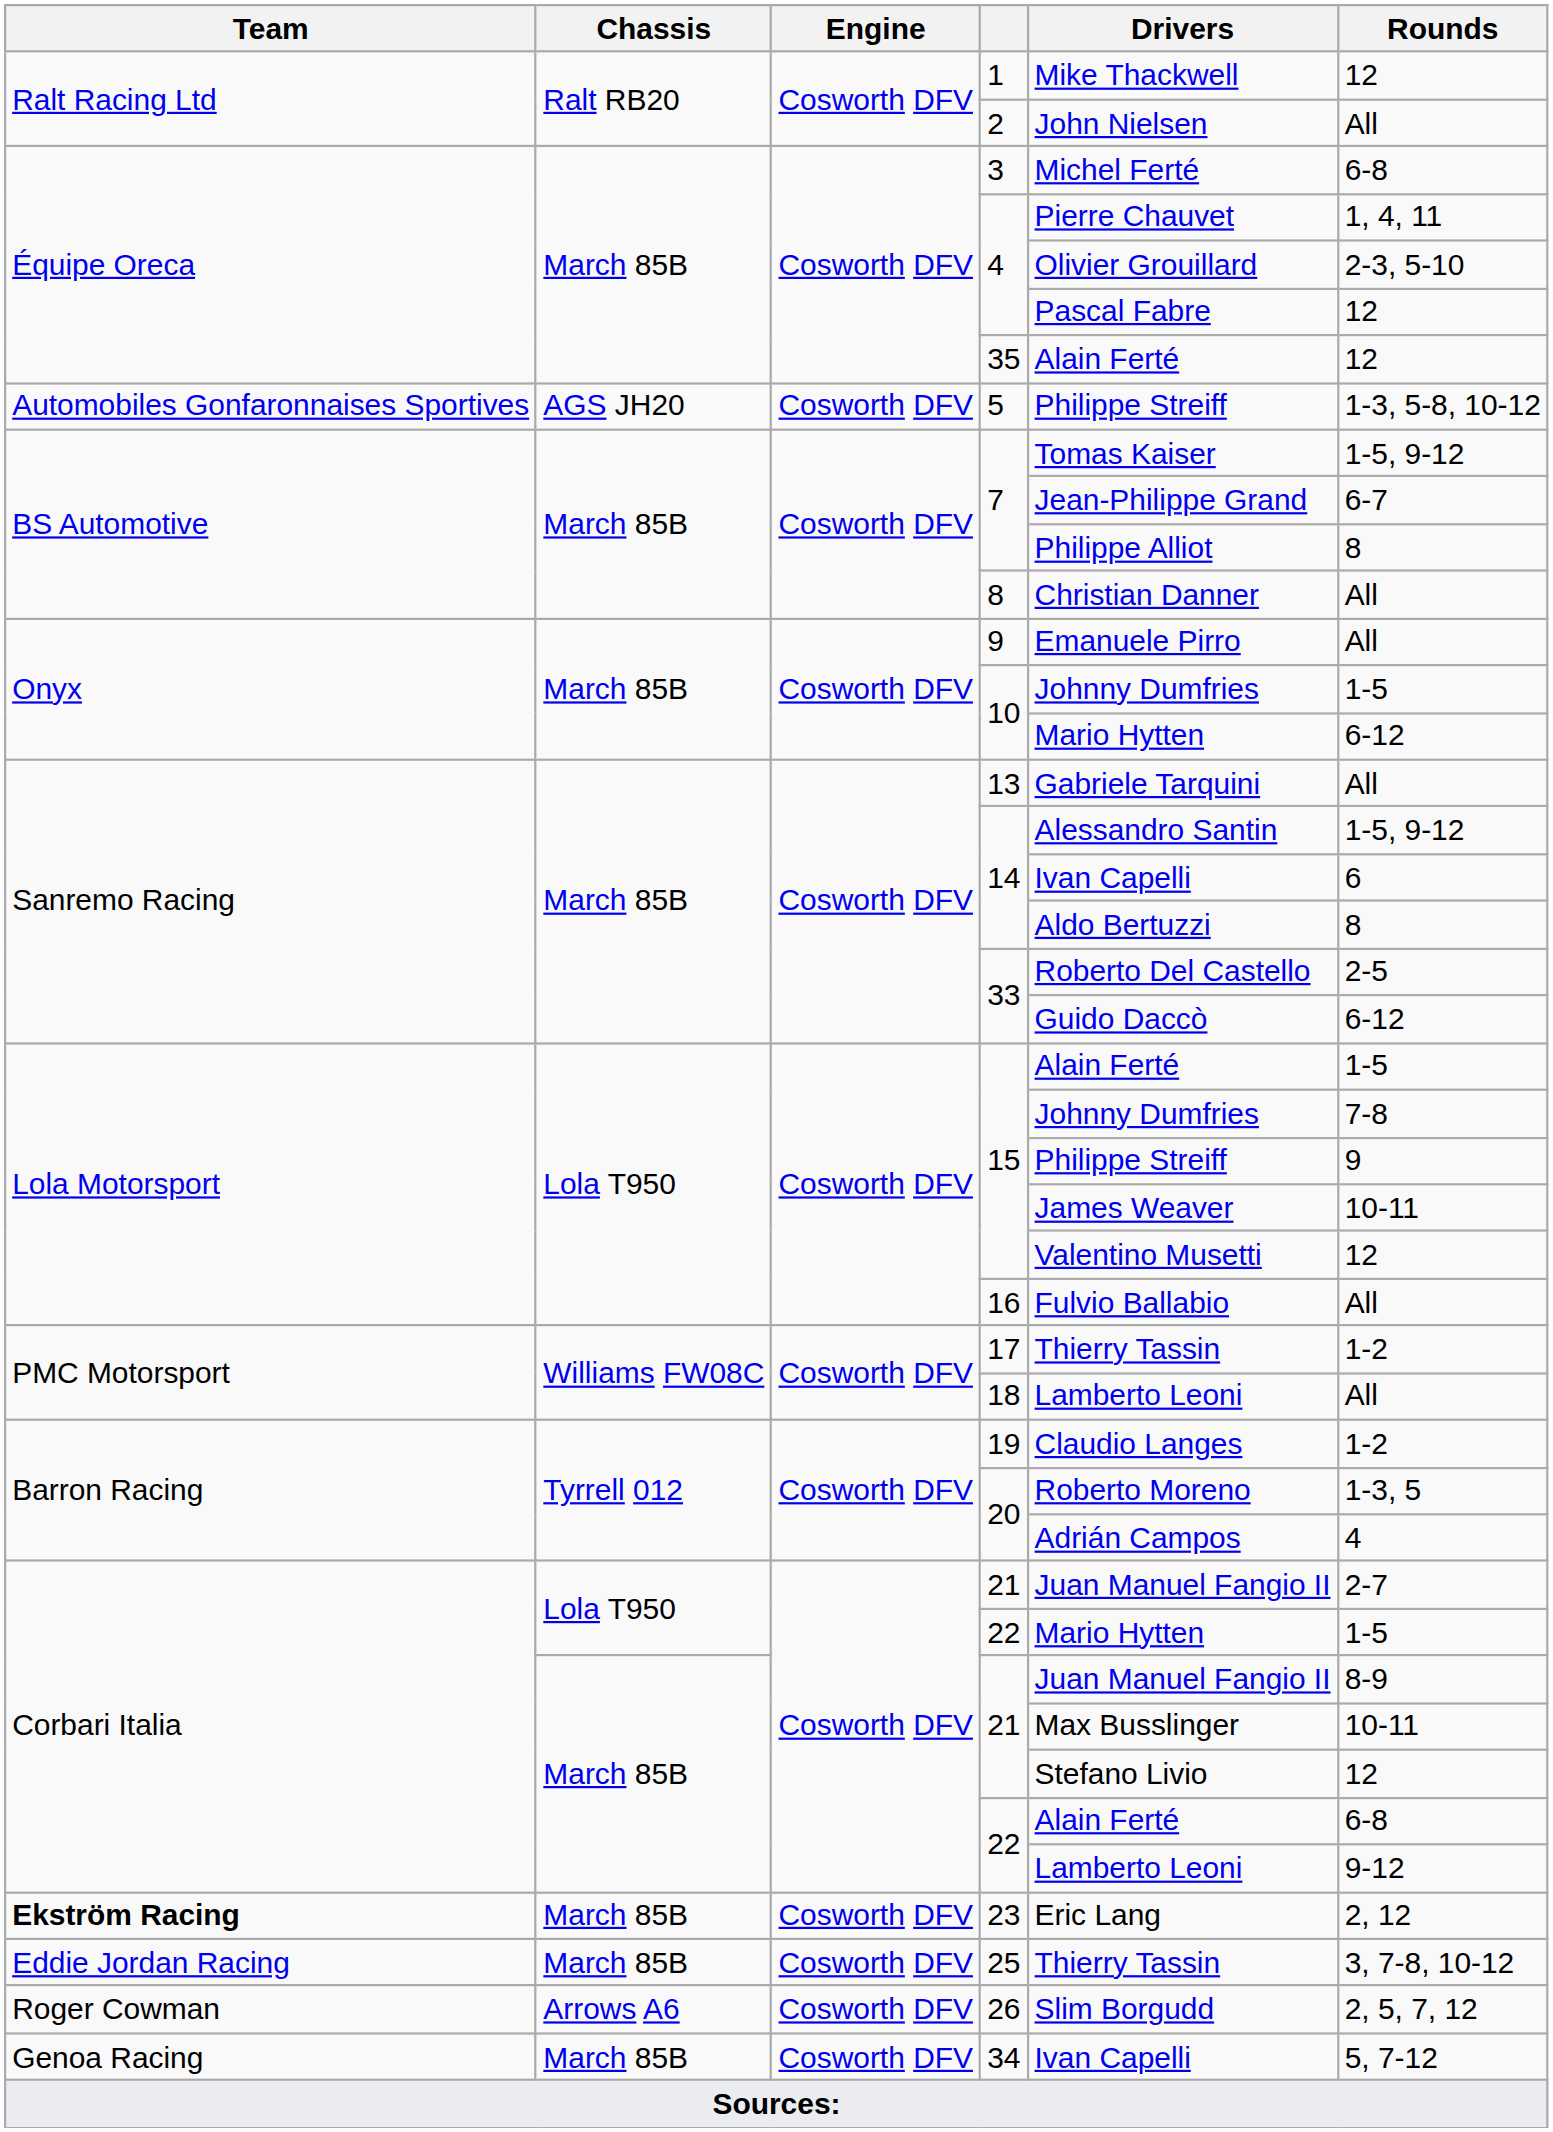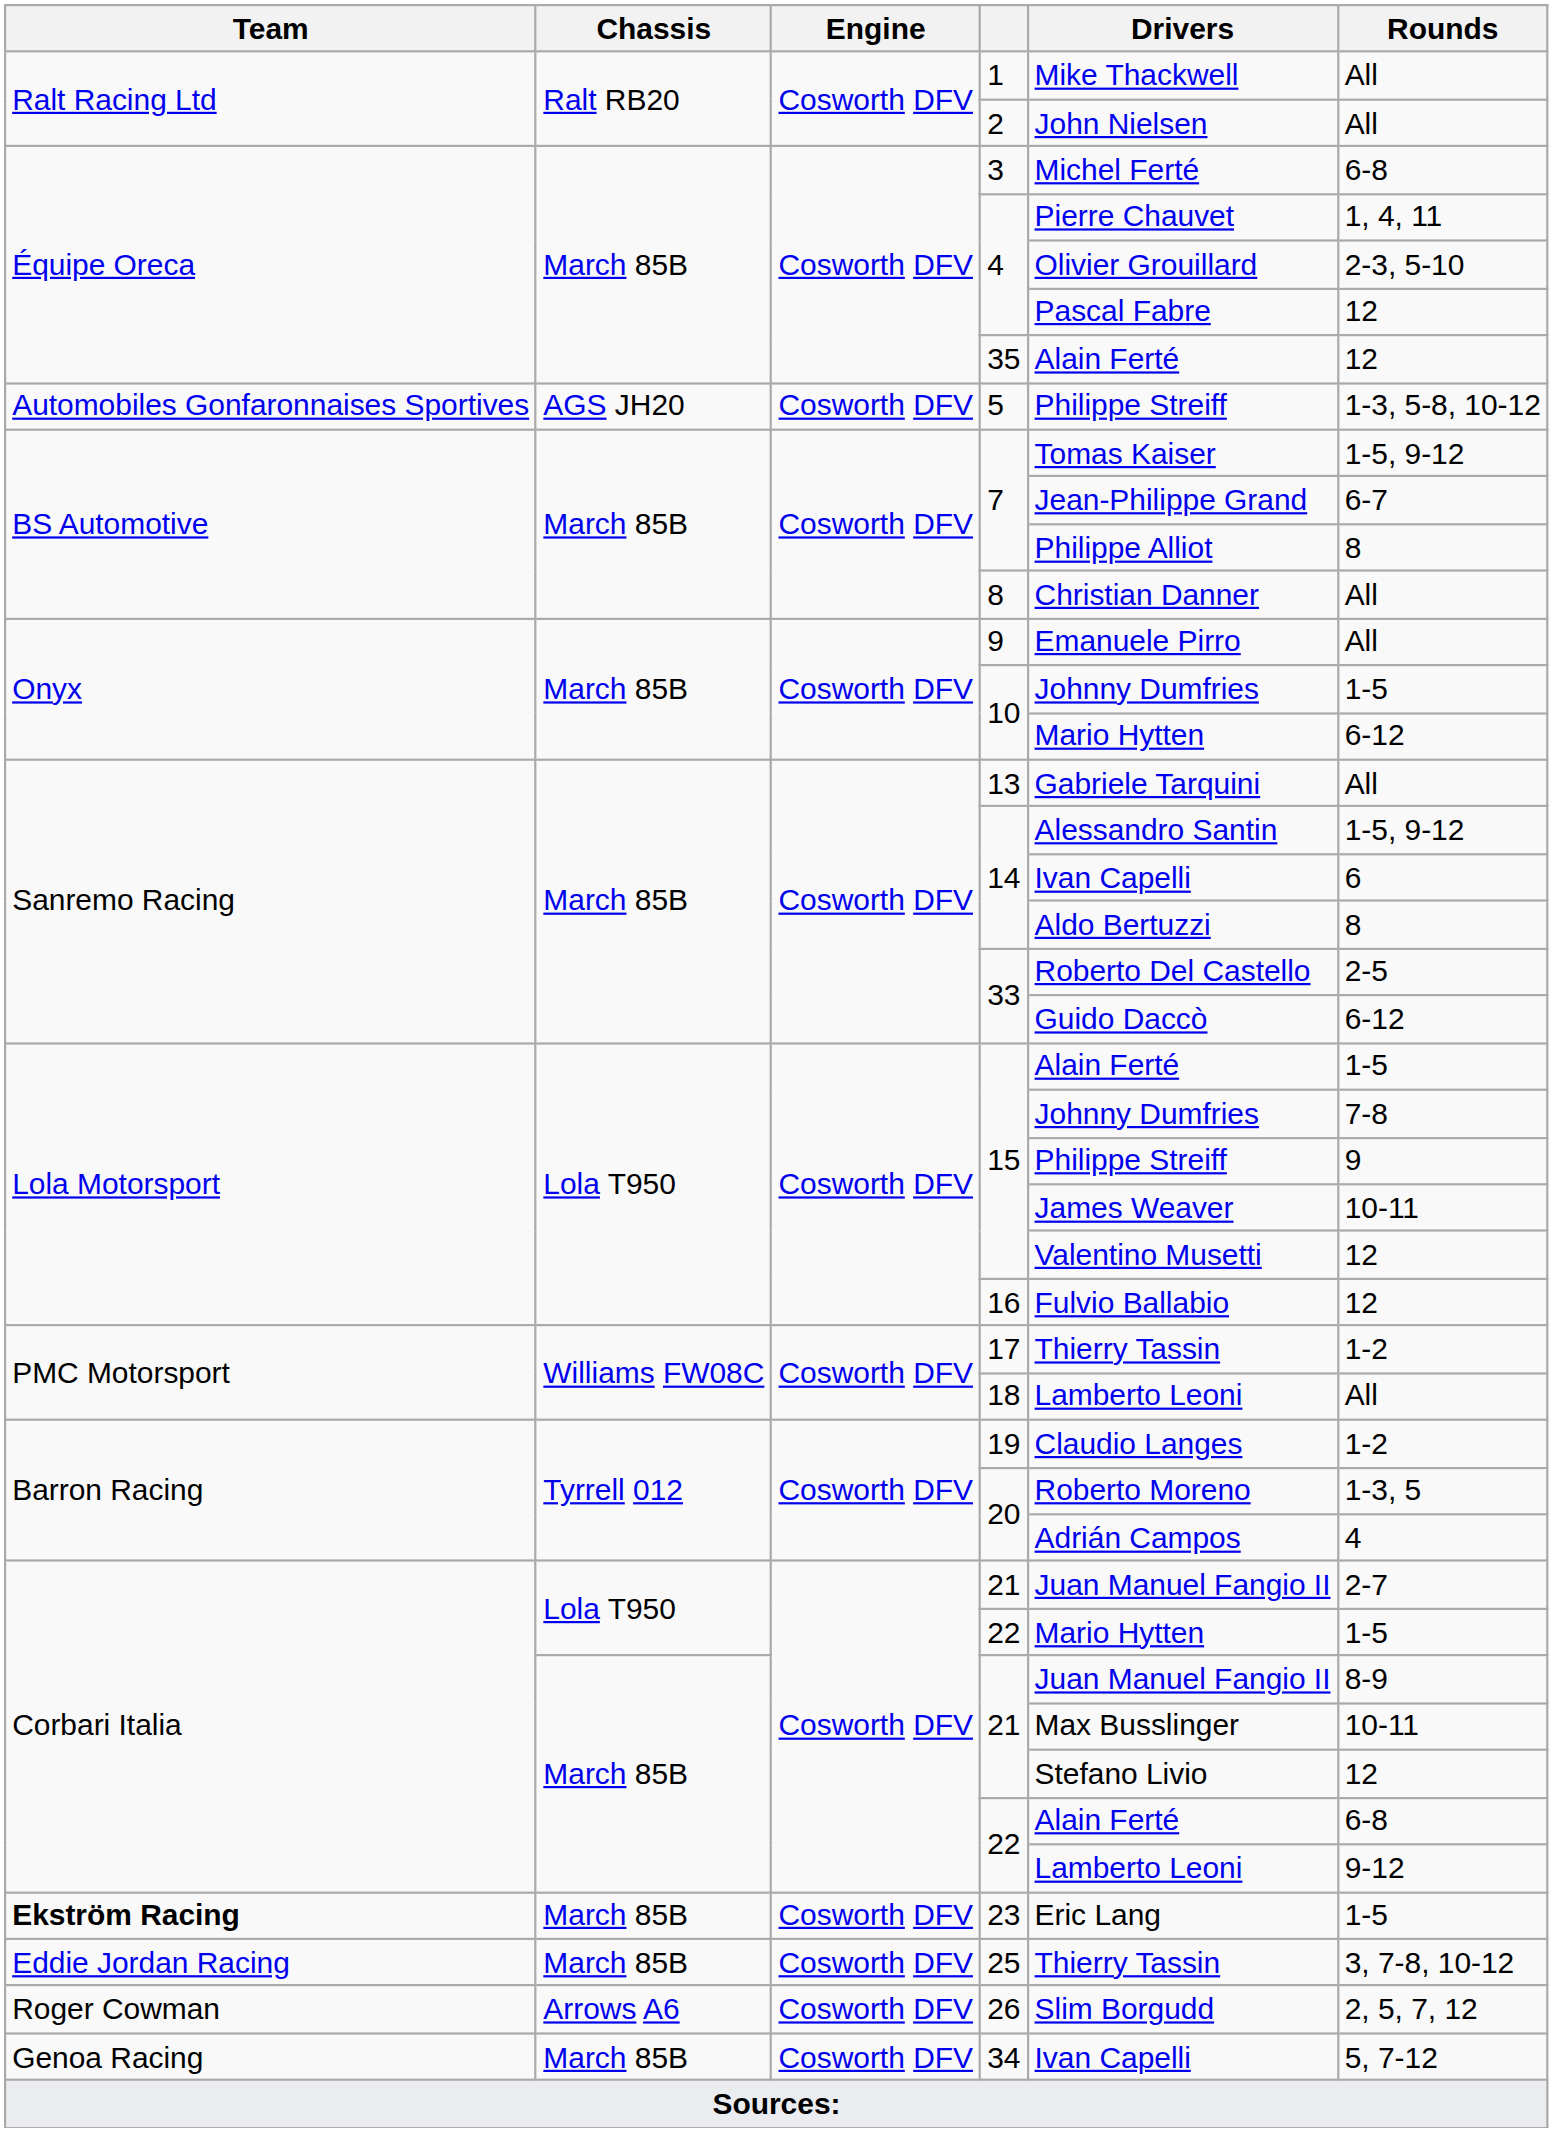1 | Rounds: 12 -> All
16 | Rounds: All -> 12
23 | Rounds: 2, 12 -> 1-5
